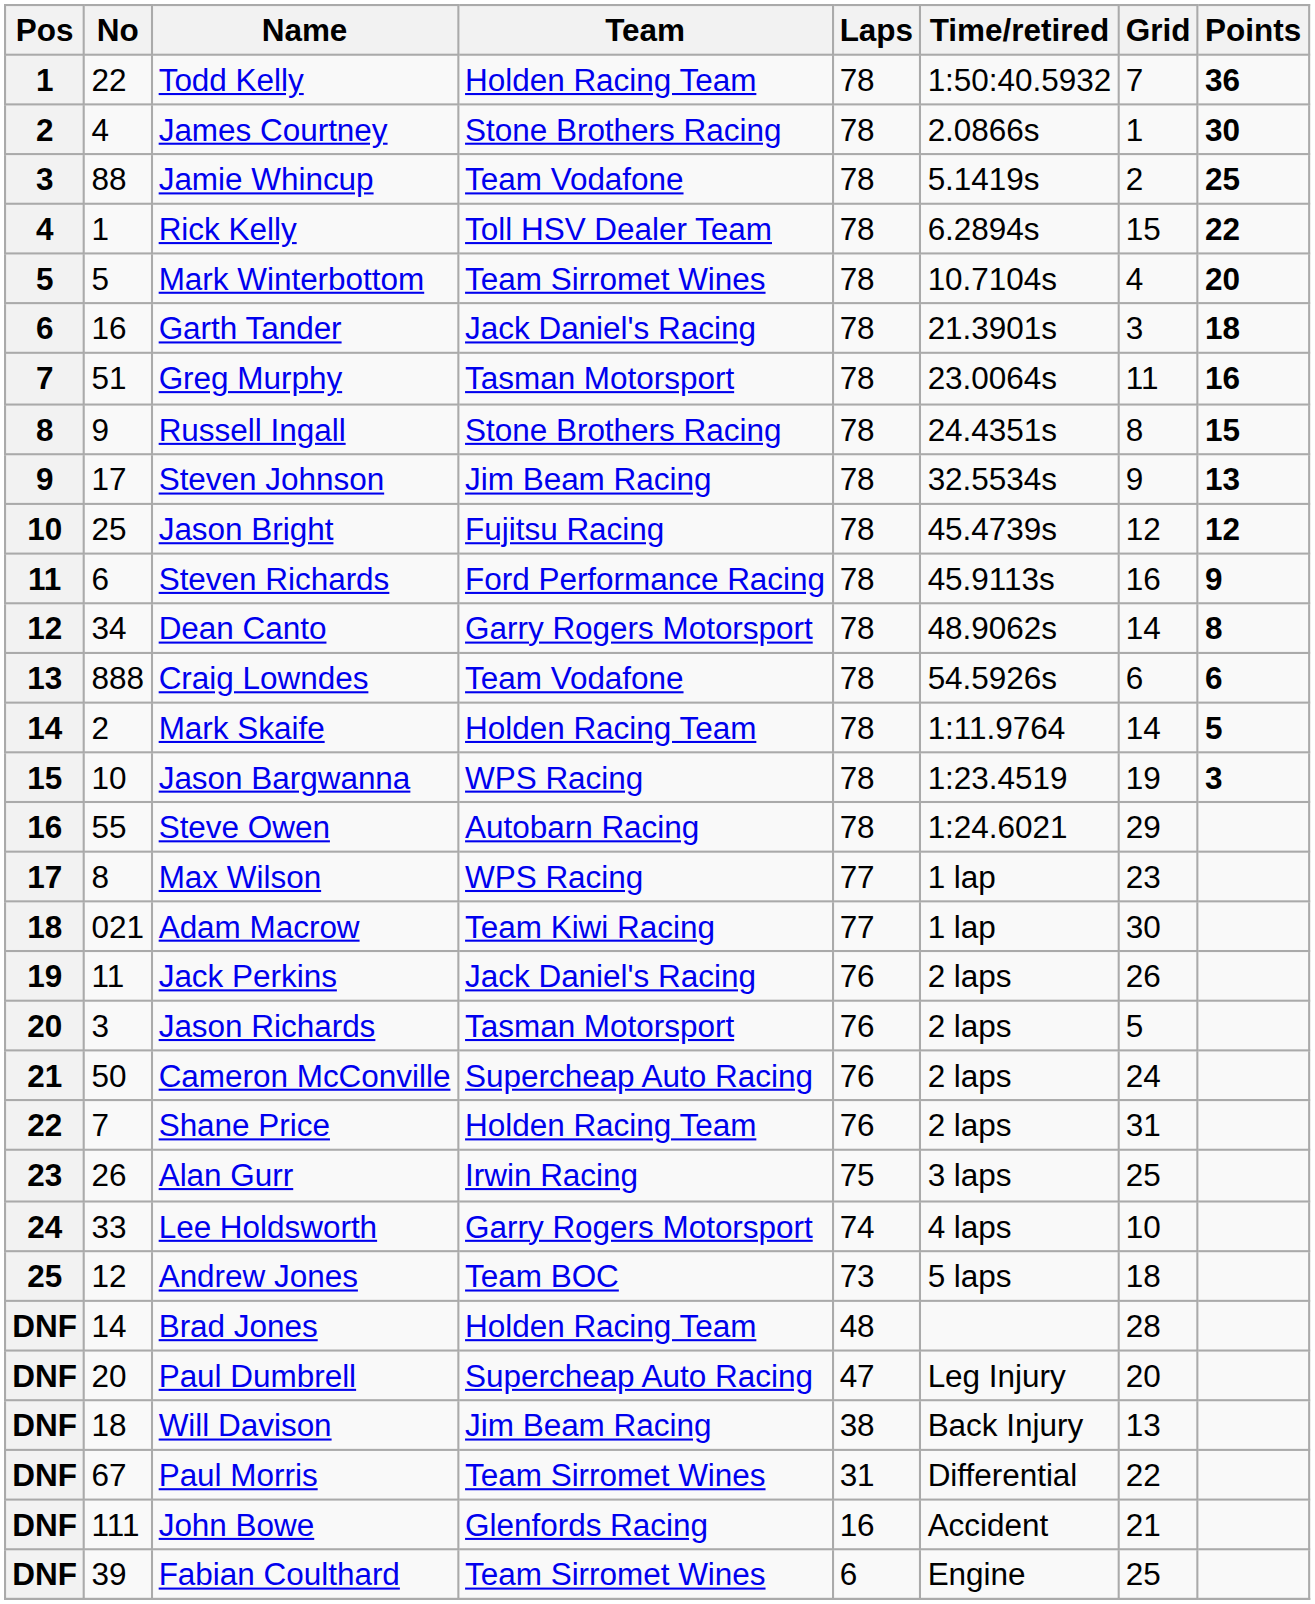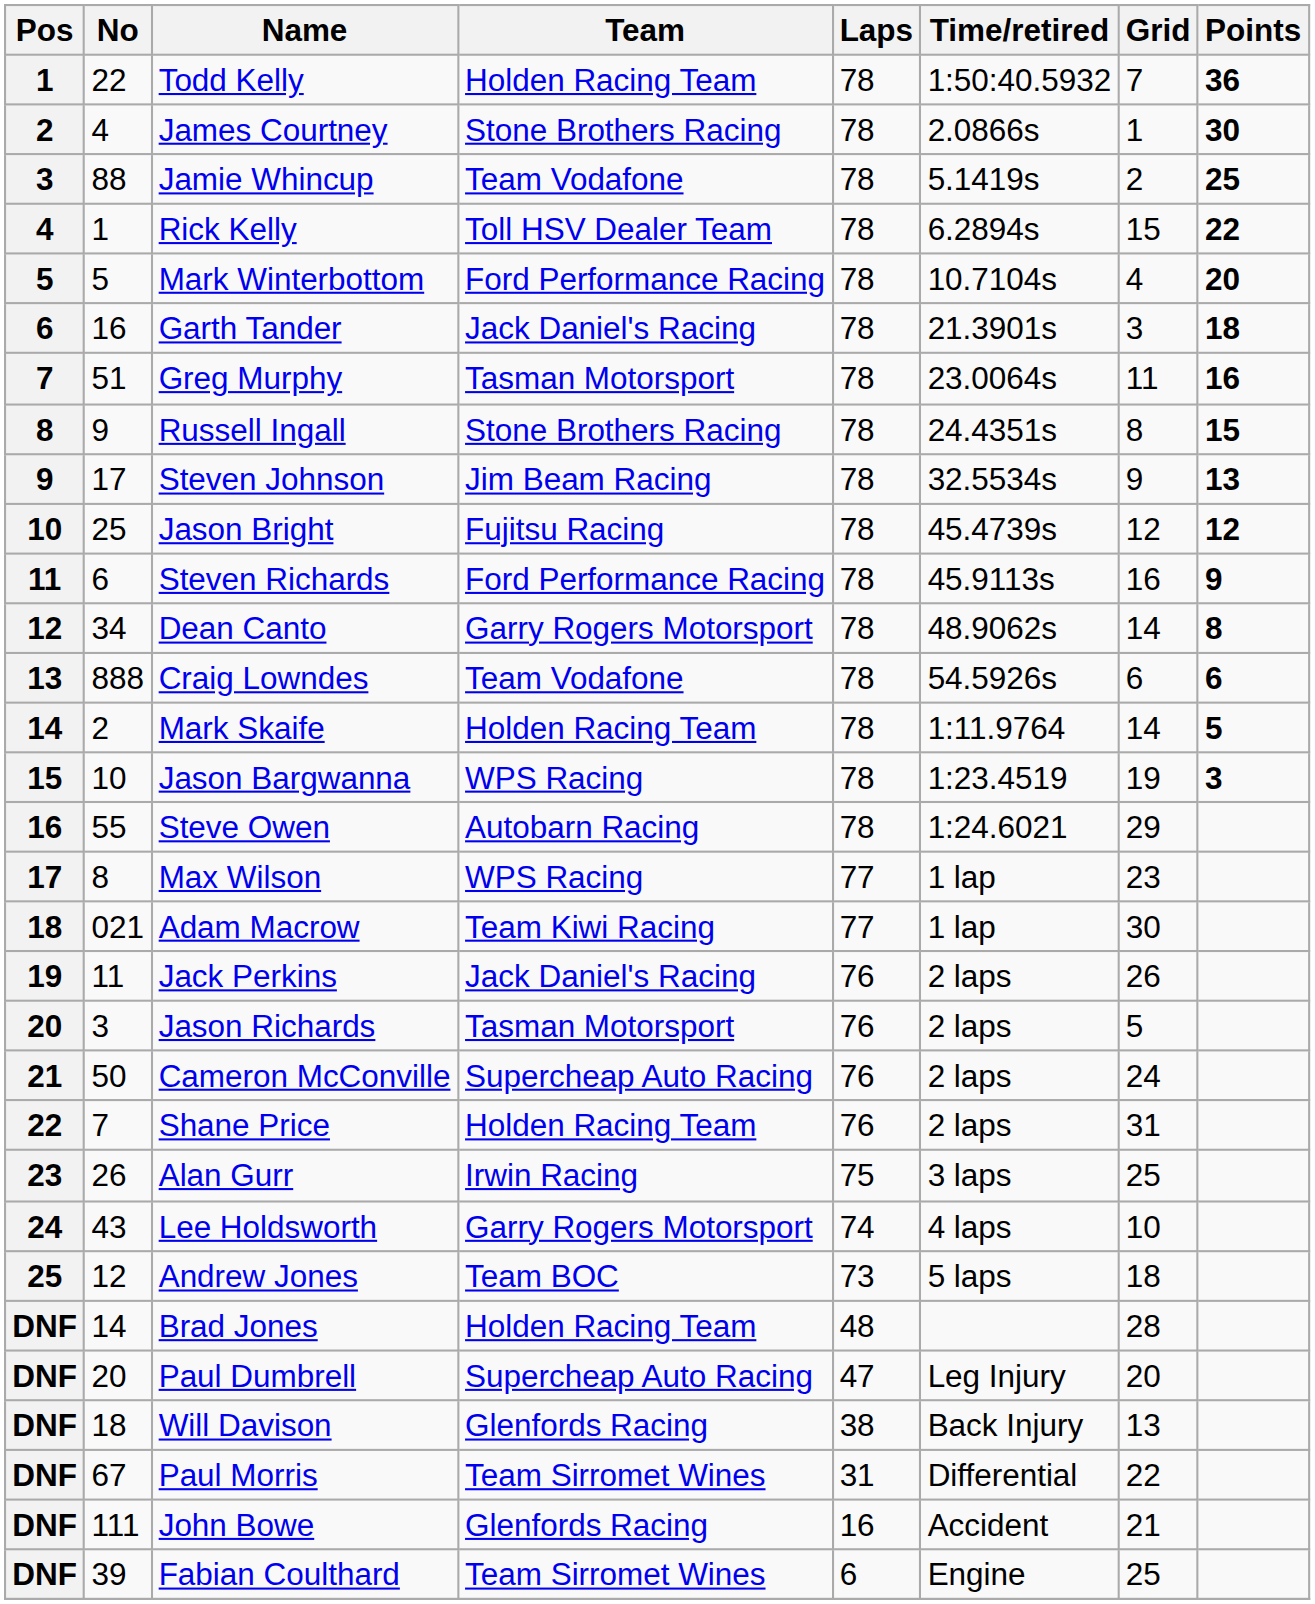Mark Winterbottom | Team: Team Sirromet Wines -> Ford Performance Racing
Lee Holdsworth | No: 33 -> 43
Will Davison | Team: Jim Beam Racing -> Glenfords Racing
